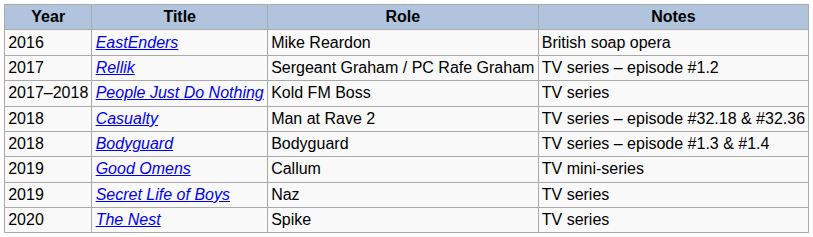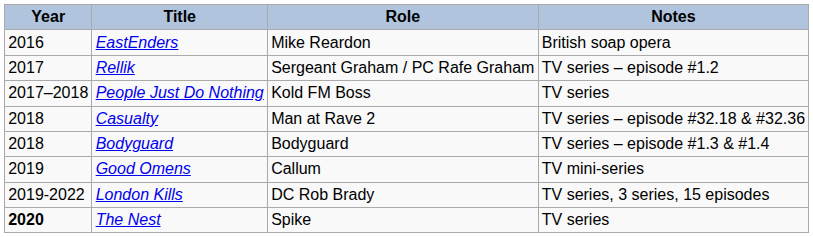+ row: 2019-2022 | London Kills | DC Rob Brady | TV series, 3 series, 15 episodes
- row: 2019 | Secret Life of Boys | Naz | TV series
The Nest | Year: normal -> bold
